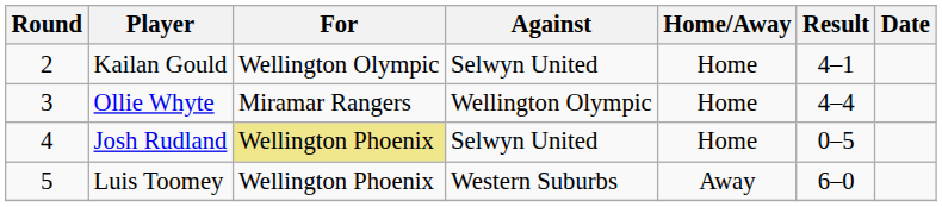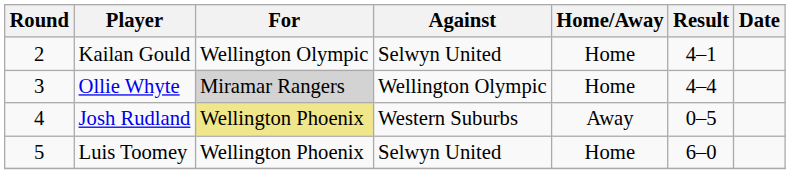Ollie Whyte | For: no background -> lightgrey background
Josh Rudland | Against: Selwyn United -> Western Suburbs
Josh Rudland | Home/Away: Home -> Away
Luis Toomey | Against: Western Suburbs -> Selwyn United
Luis Toomey | Home/Away: Away -> Home
